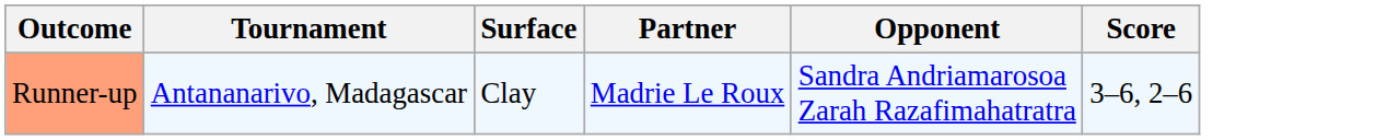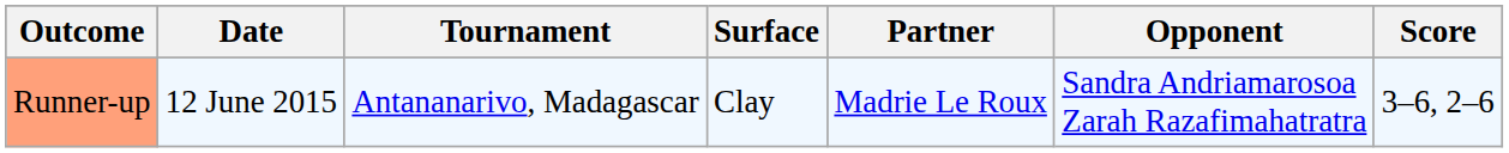+ column: Date | 12 June 2015
